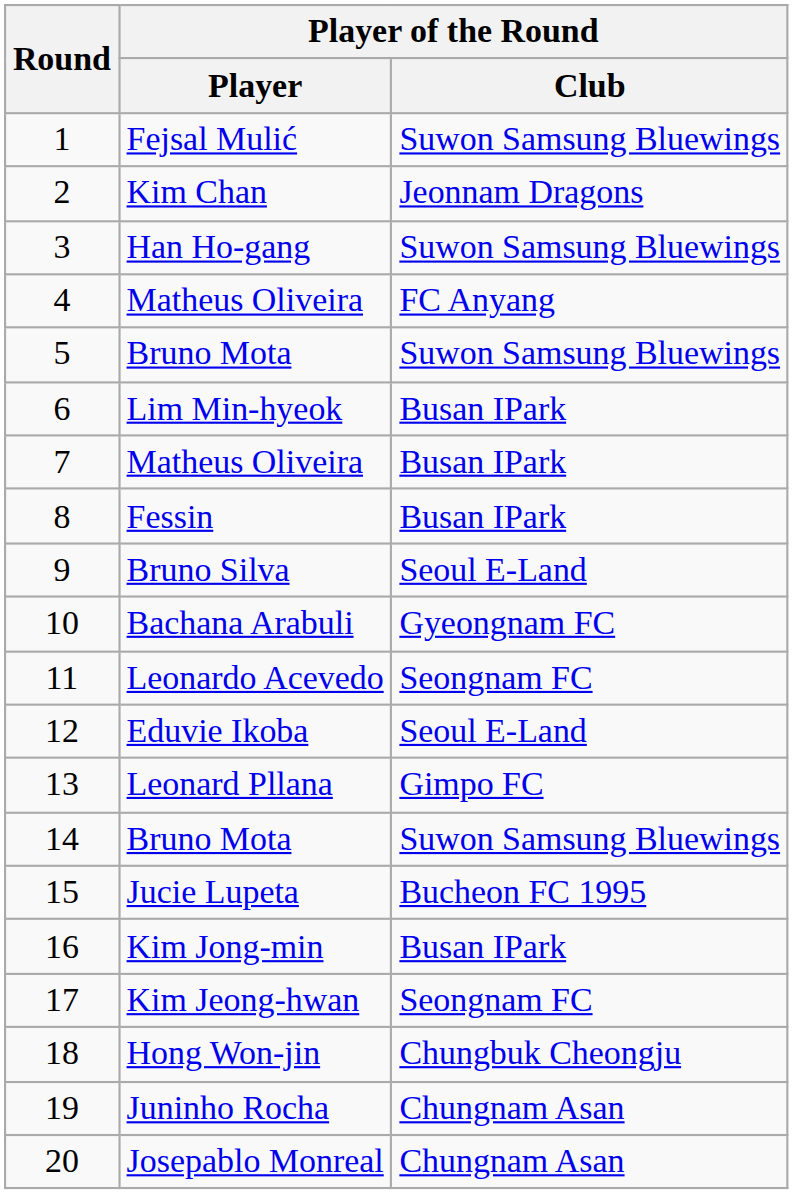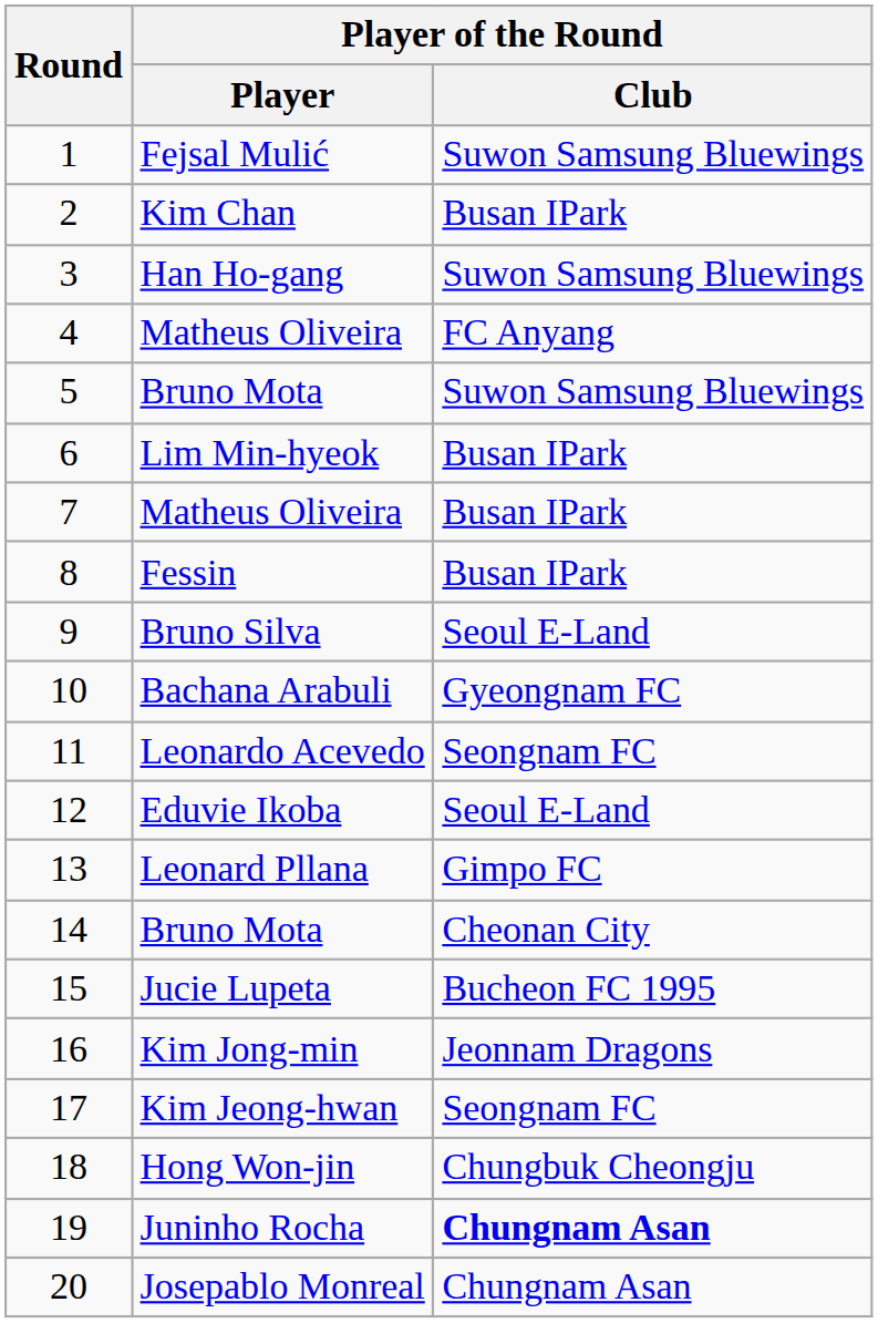Kim Chan | Player of the Round / Club: Jeonnam Dragons -> Busan IPark
14 / Bruno Mota | Player of the Round / Club: Suwon Samsung Bluewings -> Cheonan City
Kim Jong-min | Player of the Round / Club: Busan IPark -> Jeonnam Dragons
Juninho Rocha | Player of the Round / Club: normal -> bold
